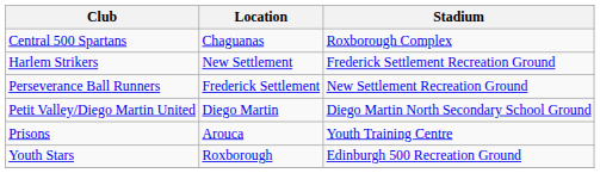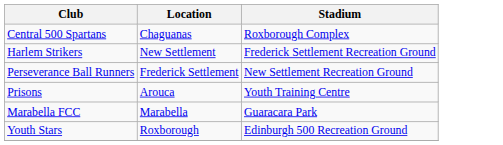- row: Petit Valley/Diego Martin United | Diego Martin | Diego Martin North Secondary School Ground
+ row: Marabella FCC | Marabella | Guaracara Park
